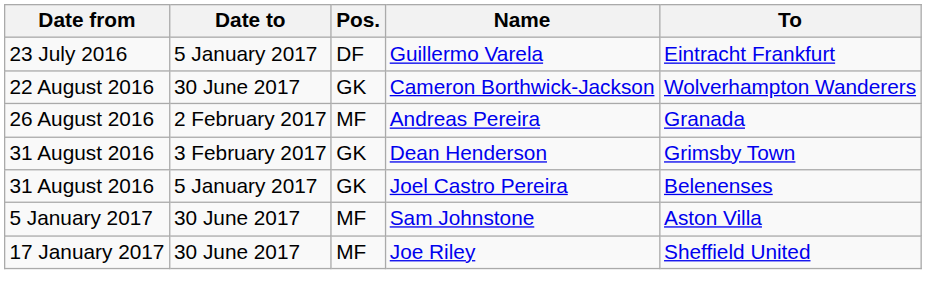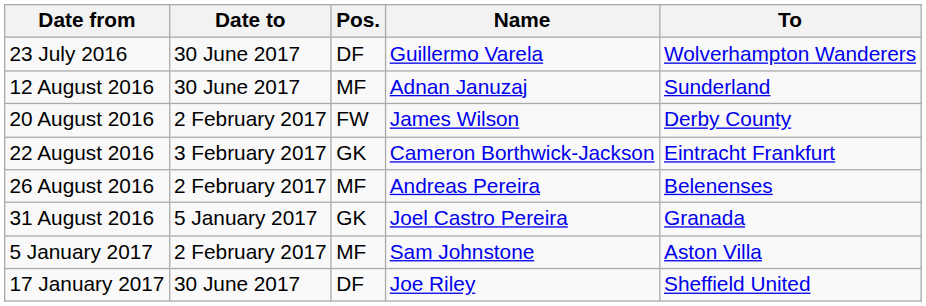Guillermo Varela | Date to: 5 January 2017 -> 30 June 2017
Guillermo Varela | To: Eintracht Frankfurt -> Wolverhampton Wanderers
+ row: 12 August 2016 | 30 June 2017 | MF | Adnan Januzaj | Sunderland
+ row: 20 August 2016 | 2 February 2017 | FW | James Wilson | Derby County
Cameron Borthwick-Jackson | Date to: 30 June 2017 -> 3 February 2017
Cameron Borthwick-Jackson | To: Wolverhampton Wanderers -> Eintracht Frankfurt
Andreas Pereira | To: Granada -> Belenenses
- row: 31 August 2016 | 3 February 2017 | GK | Dean Henderson | Grimsby Town
Joel Castro Pereira | To: Belenenses -> Granada
Sam Johnstone | Date to: 30 June 2017 -> 2 February 2017
Joe Riley | Pos.: MF -> DF
